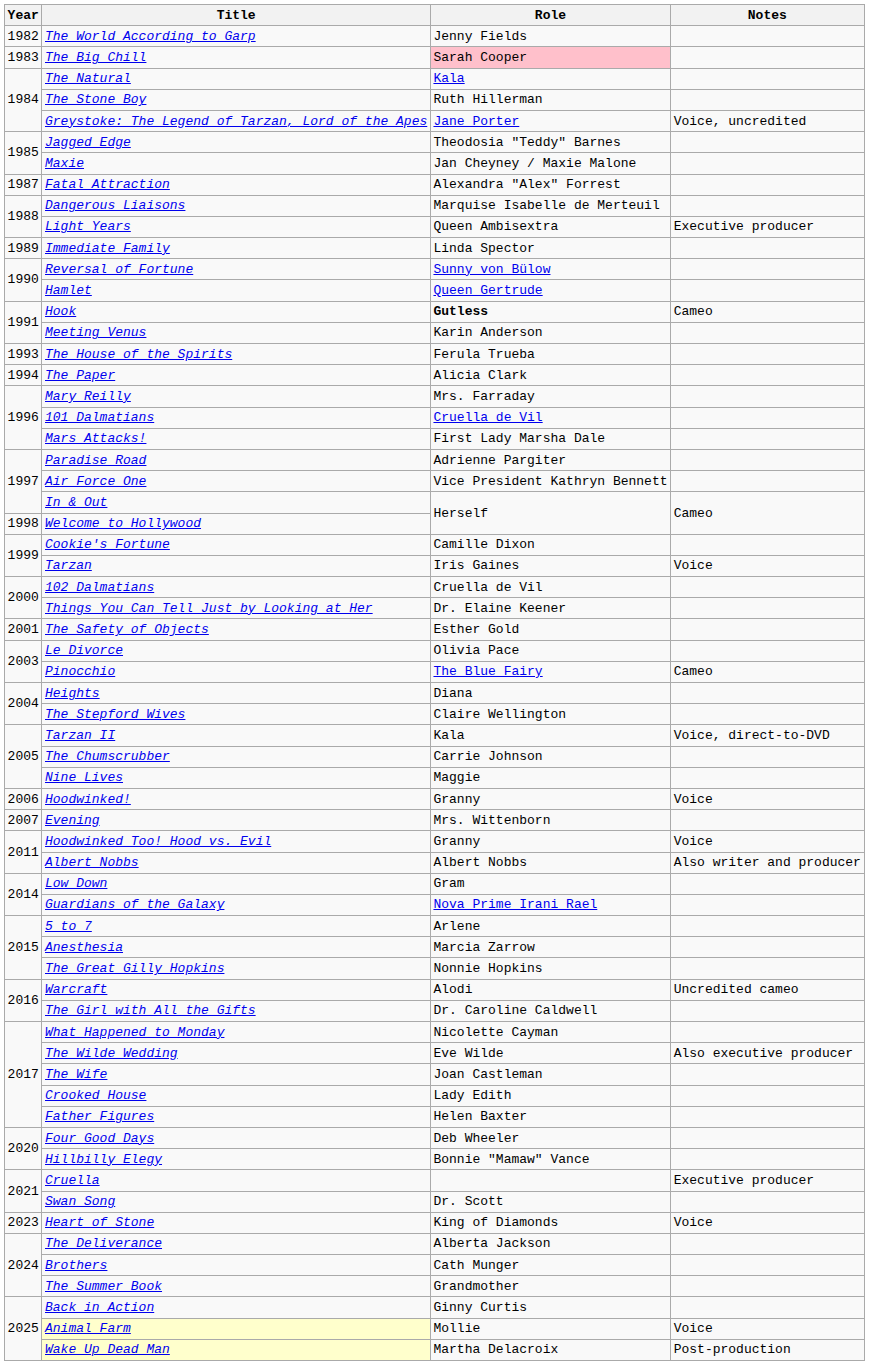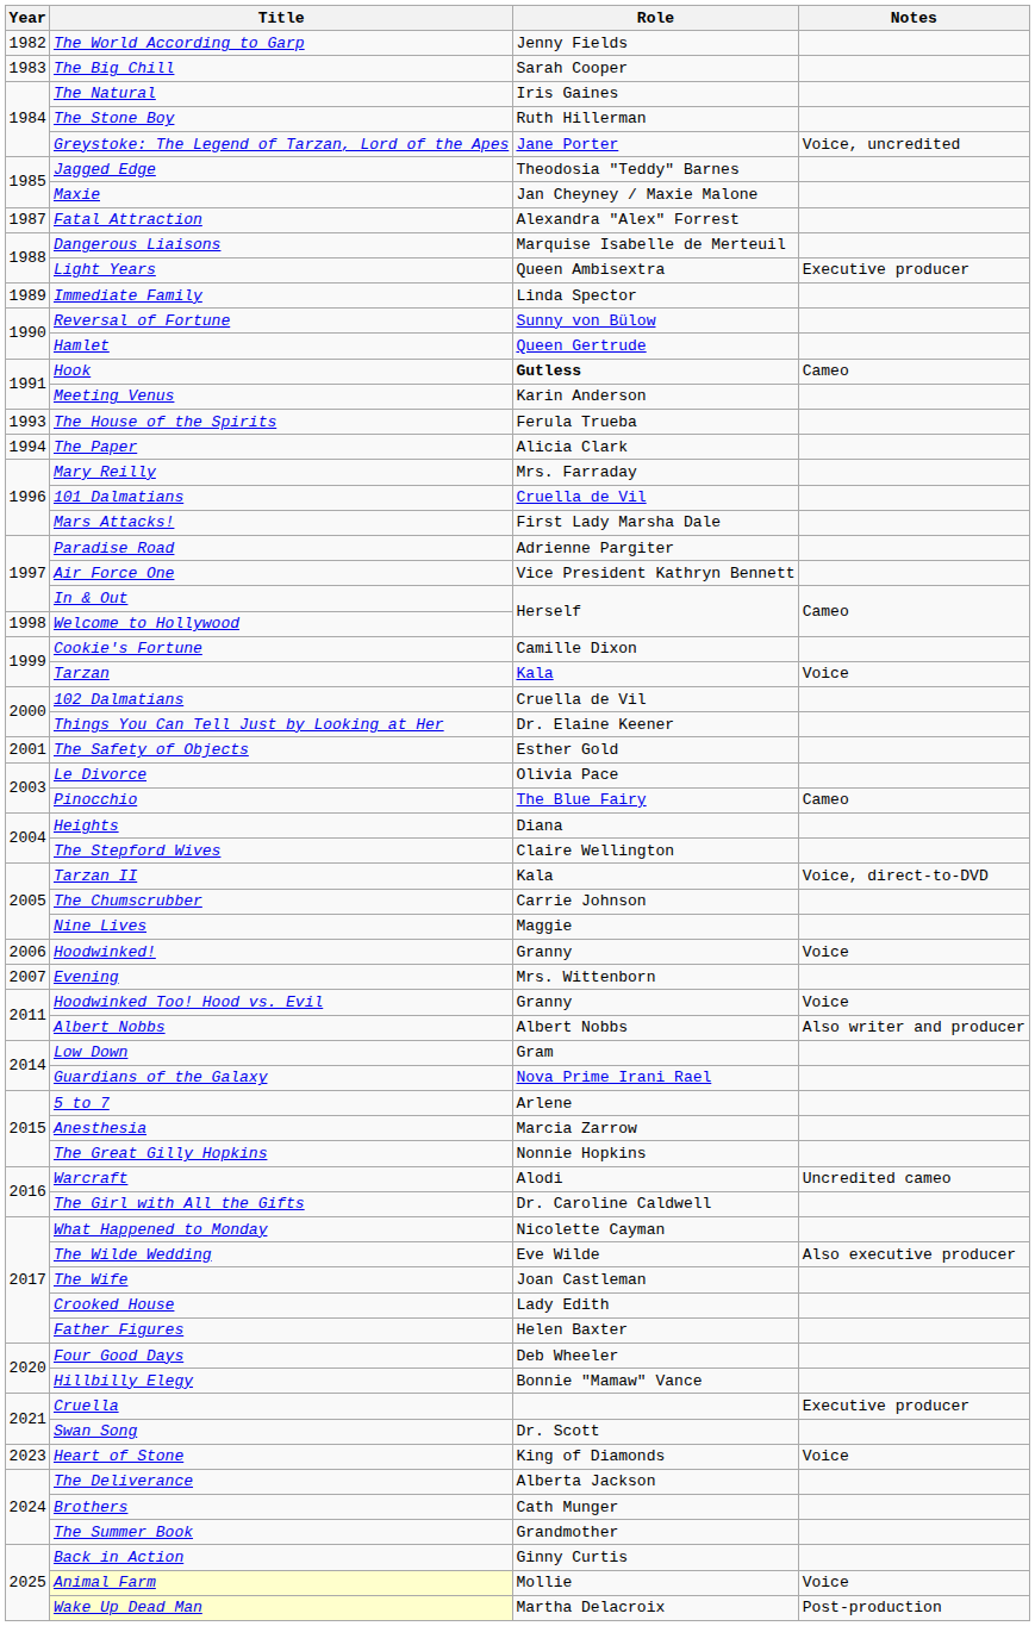The Big Chill | Role: pink background -> no background
The Natural | Role: Kala -> Iris Gaines
Tarzan | Role: Iris Gaines -> Kala
